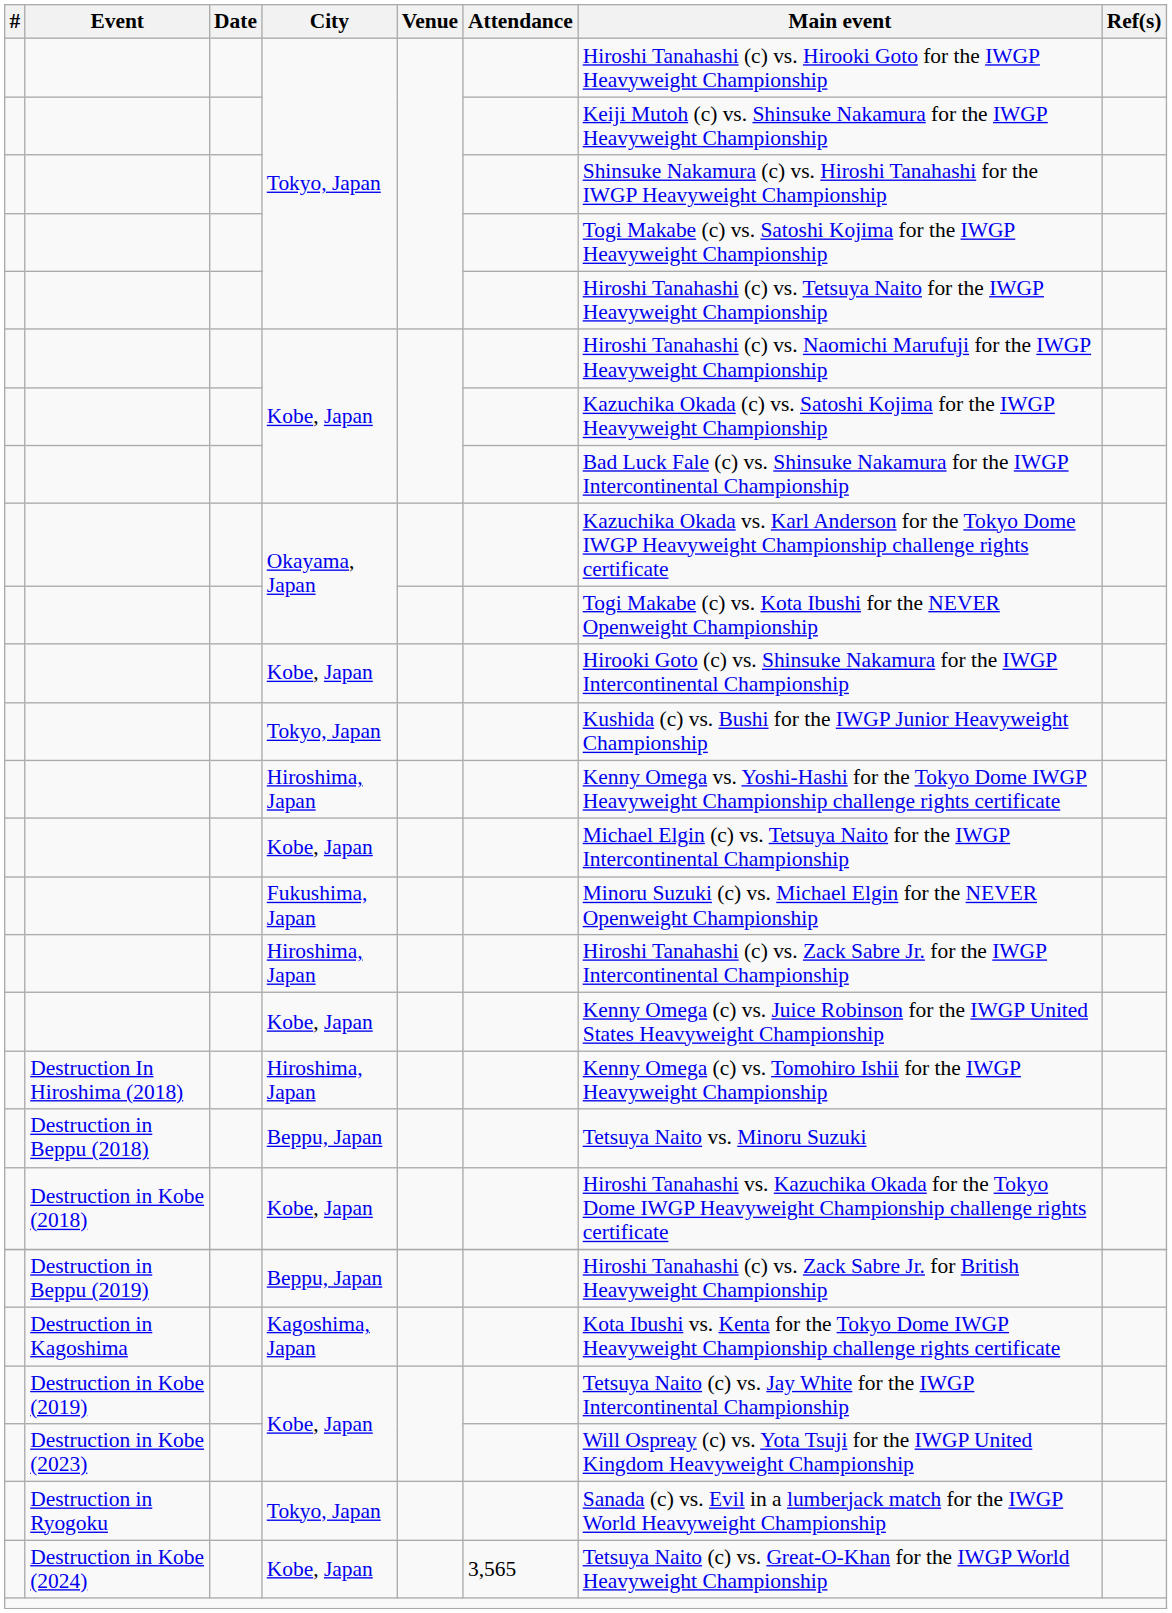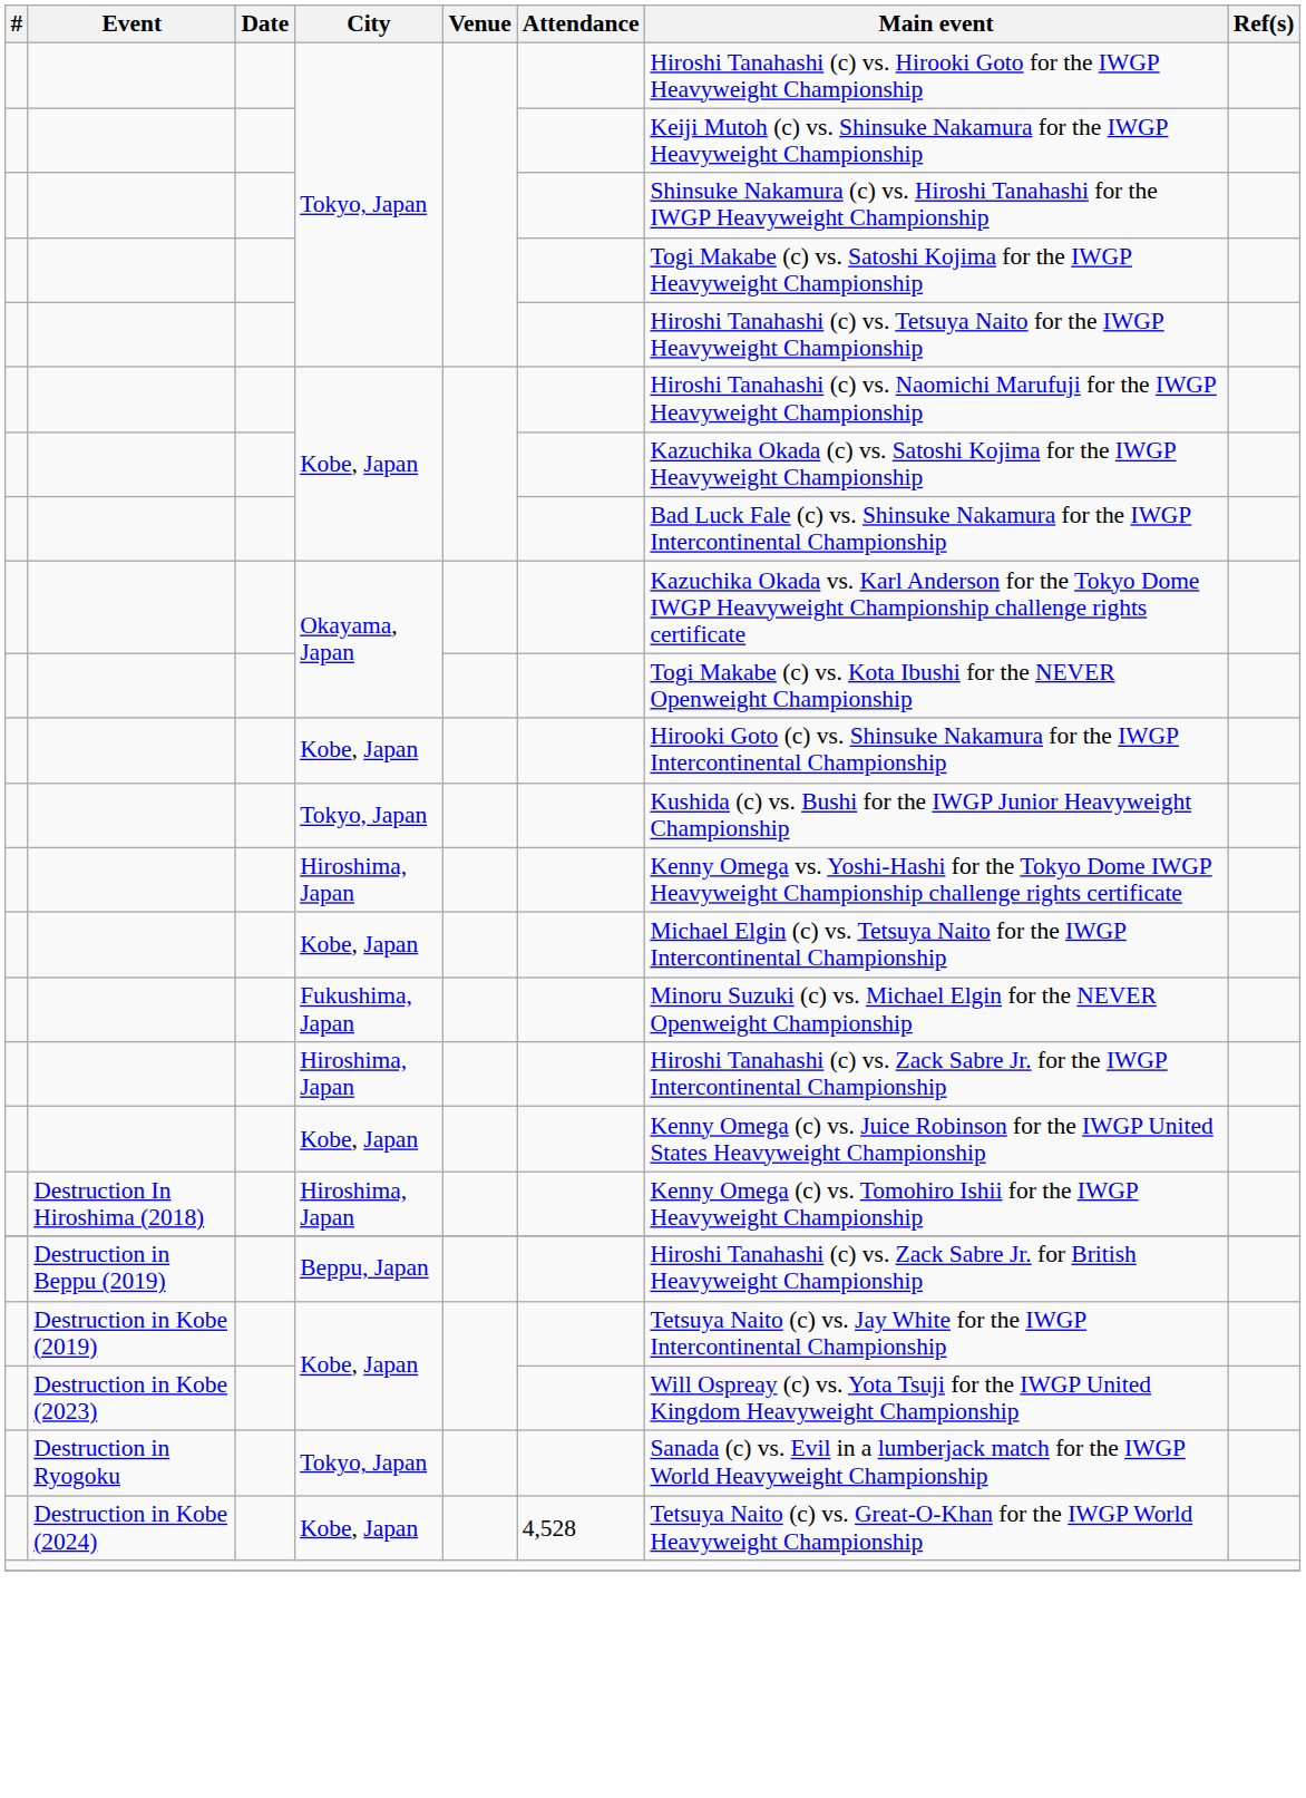- row: Destruction in Beppu (2018) | Beppu, Japan | Tetsuya Naito vs. Minoru Suzuki
- row: Destruction in Kobe (2018) | Kobe, Japan | Hiroshi Tanahashi vs. Kazuchika Okada for the Tokyo Dome IWGP Heavyweight Championship challenge rights certificate
- row: Destruction in Kagoshima | Kagoshima, Japan | Kota Ibushi vs. Kenta for the Tokyo Dome IWGP Heavyweight Championship challenge rights certificate
Destruction in Kobe (2024) | Attendance: 3,565 -> 4,528
